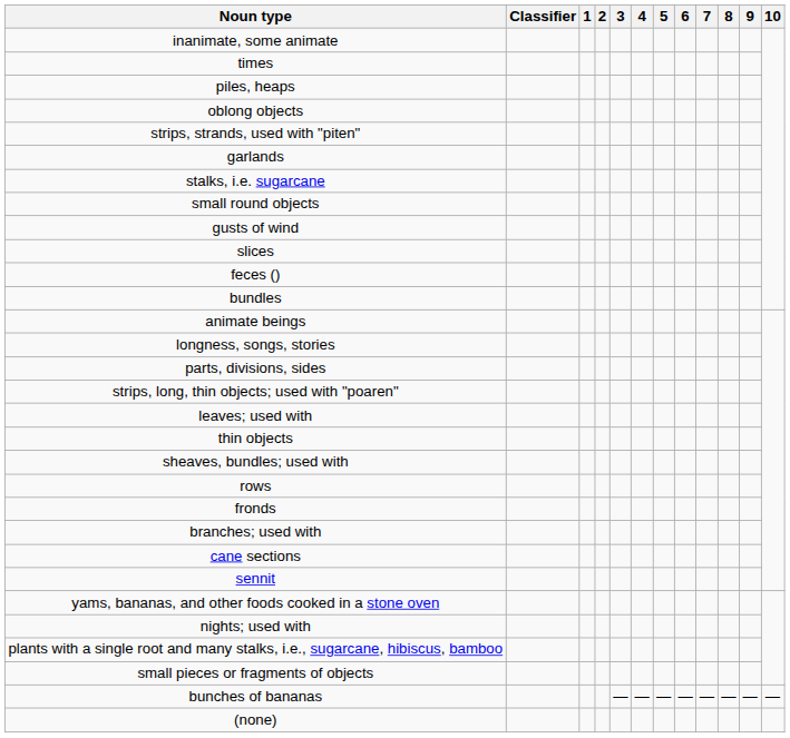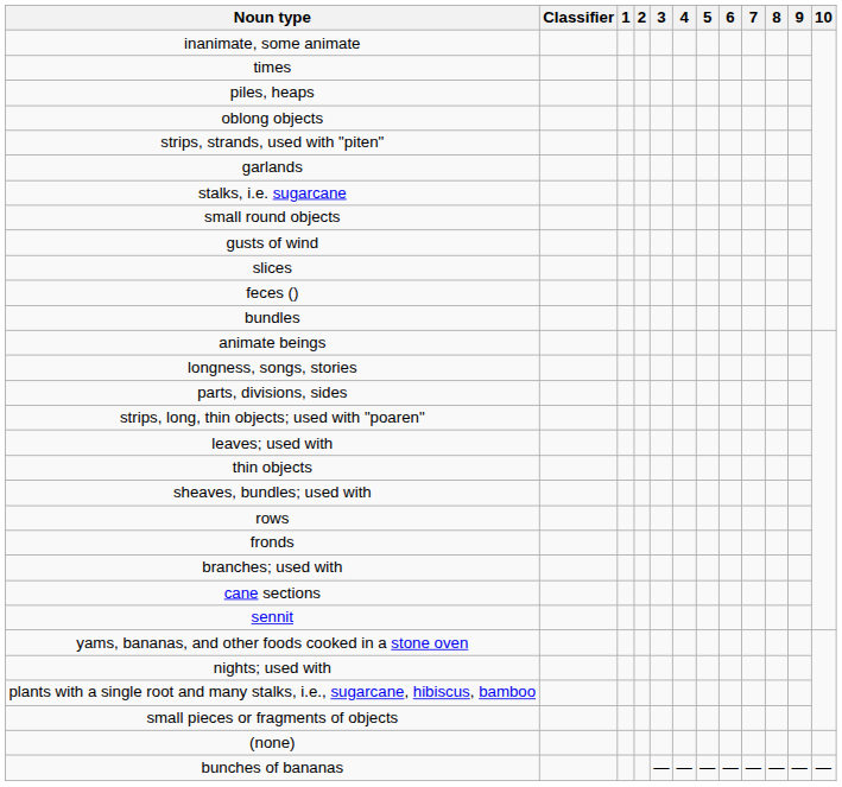rows swapped: (none) <-> bunches of bananas
